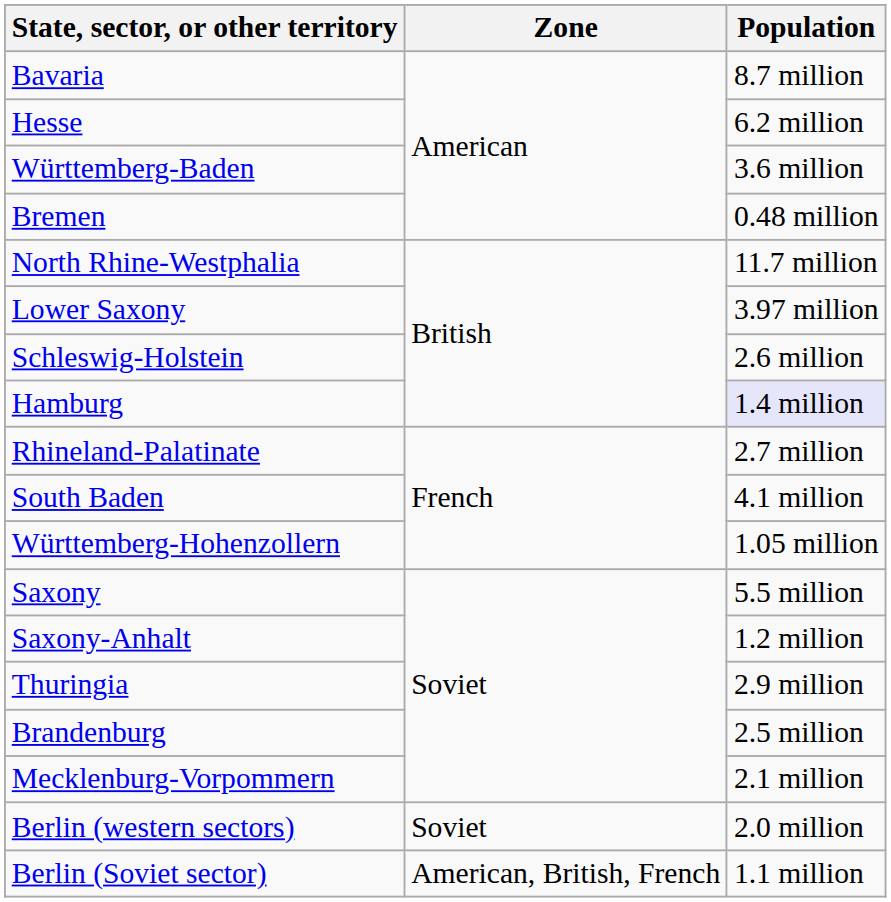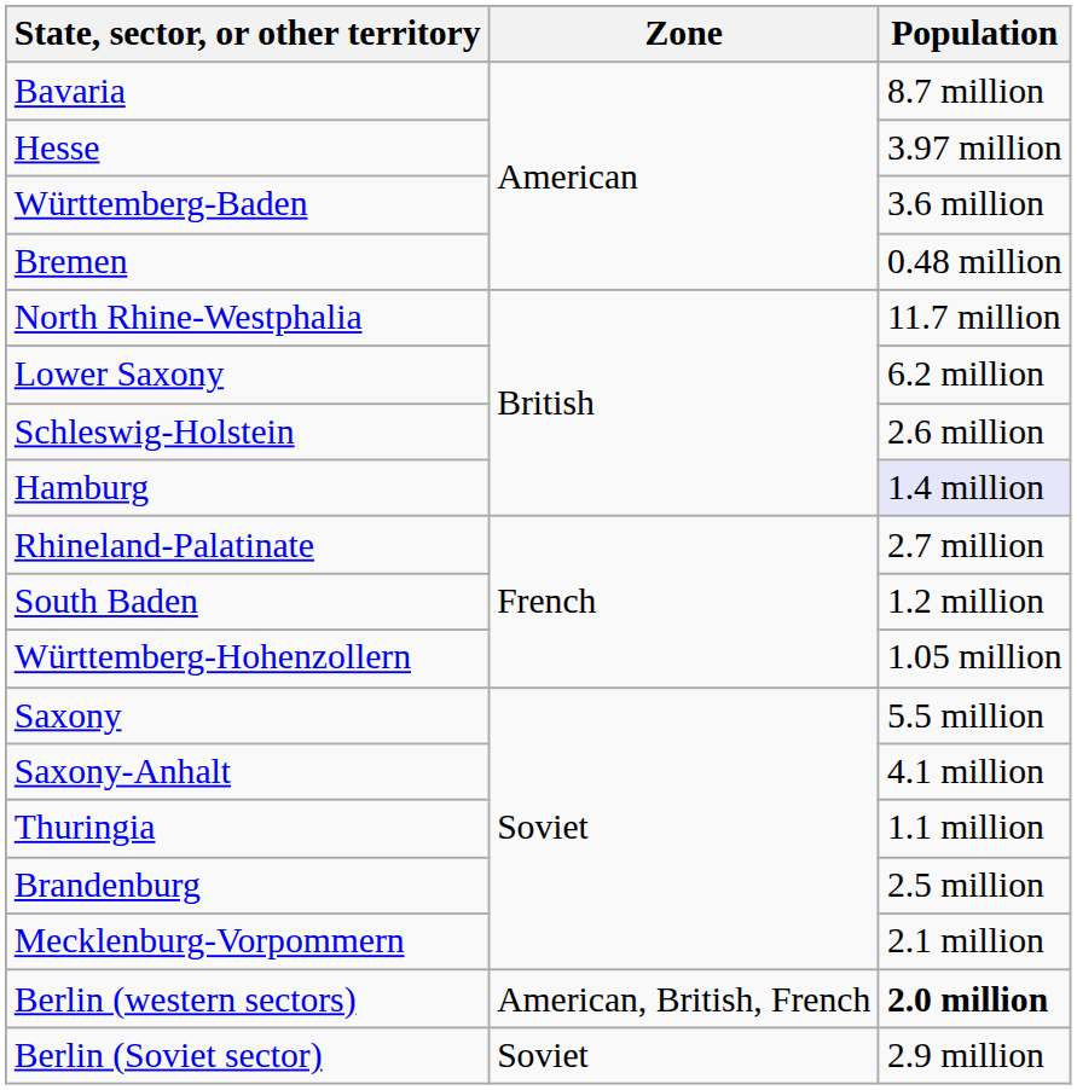Hesse | Population: 6.2 million -> 3.97 million
Lower Saxony | Population: 3.97 million -> 6.2 million
South Baden | Population: 4.1 million -> 1.2 million
Saxony-Anhalt | Population: 1.2 million -> 4.1 million
Thuringia | Population: 2.9 million -> 1.1 million
Berlin (western sectors) | Zone: Soviet -> American, British, French
Berlin (western sectors) | Population: normal -> bold
Berlin (Soviet sector) | Zone: American, British, French -> Soviet
Berlin (Soviet sector) | Population: 1.1 million -> 2.9 million
